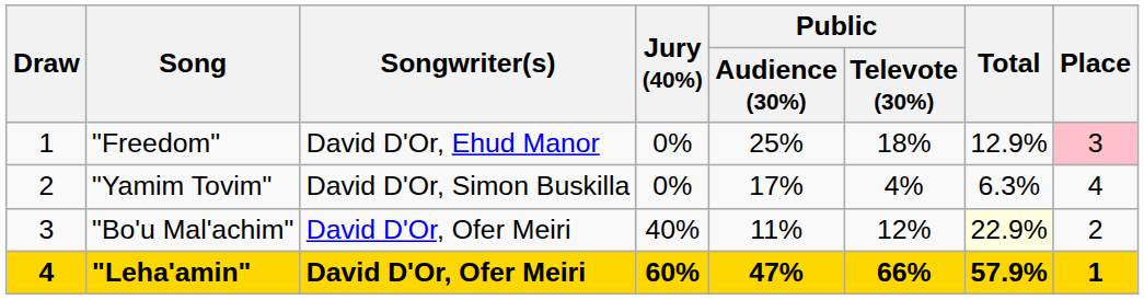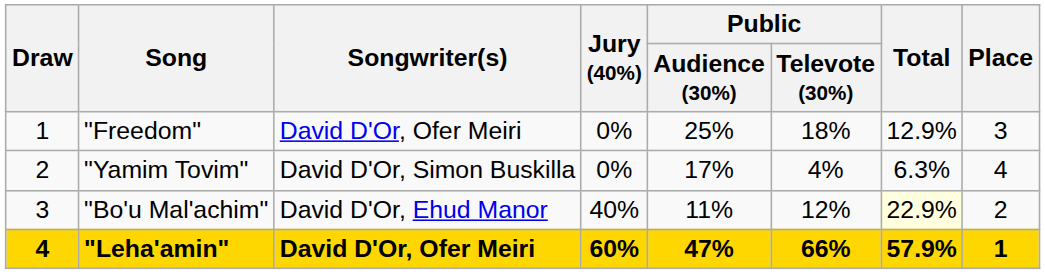"Freedom" | Songwriter(s): David D'Or, Ehud Manor -> David D'Or, Ofer Meiri
"Freedom" | Place: pink background -> no background
"Bo'u Mal'achim" | Songwriter(s): David D'Or, Ofer Meiri -> David D'Or, Ehud Manor
